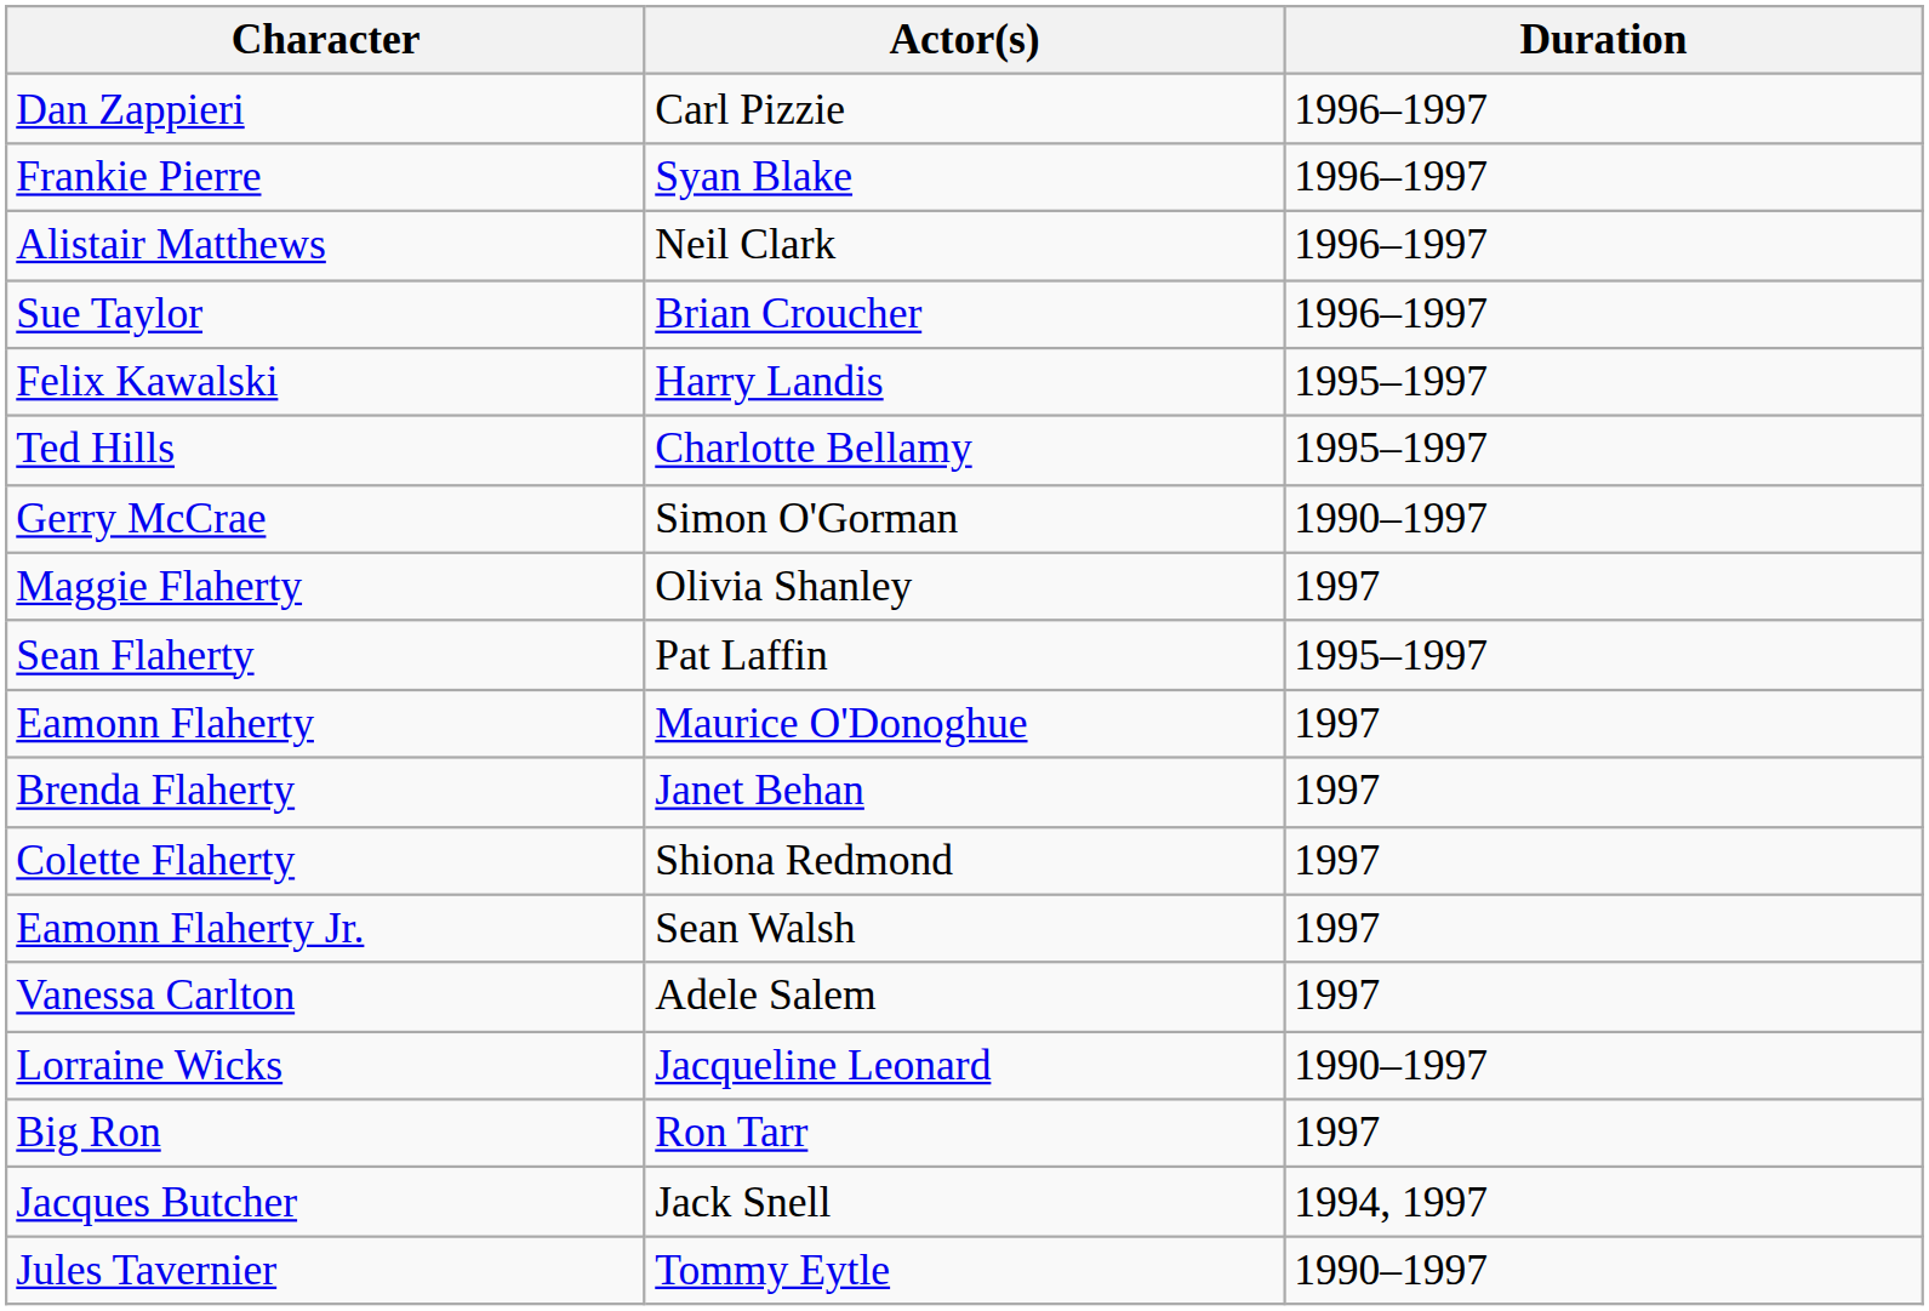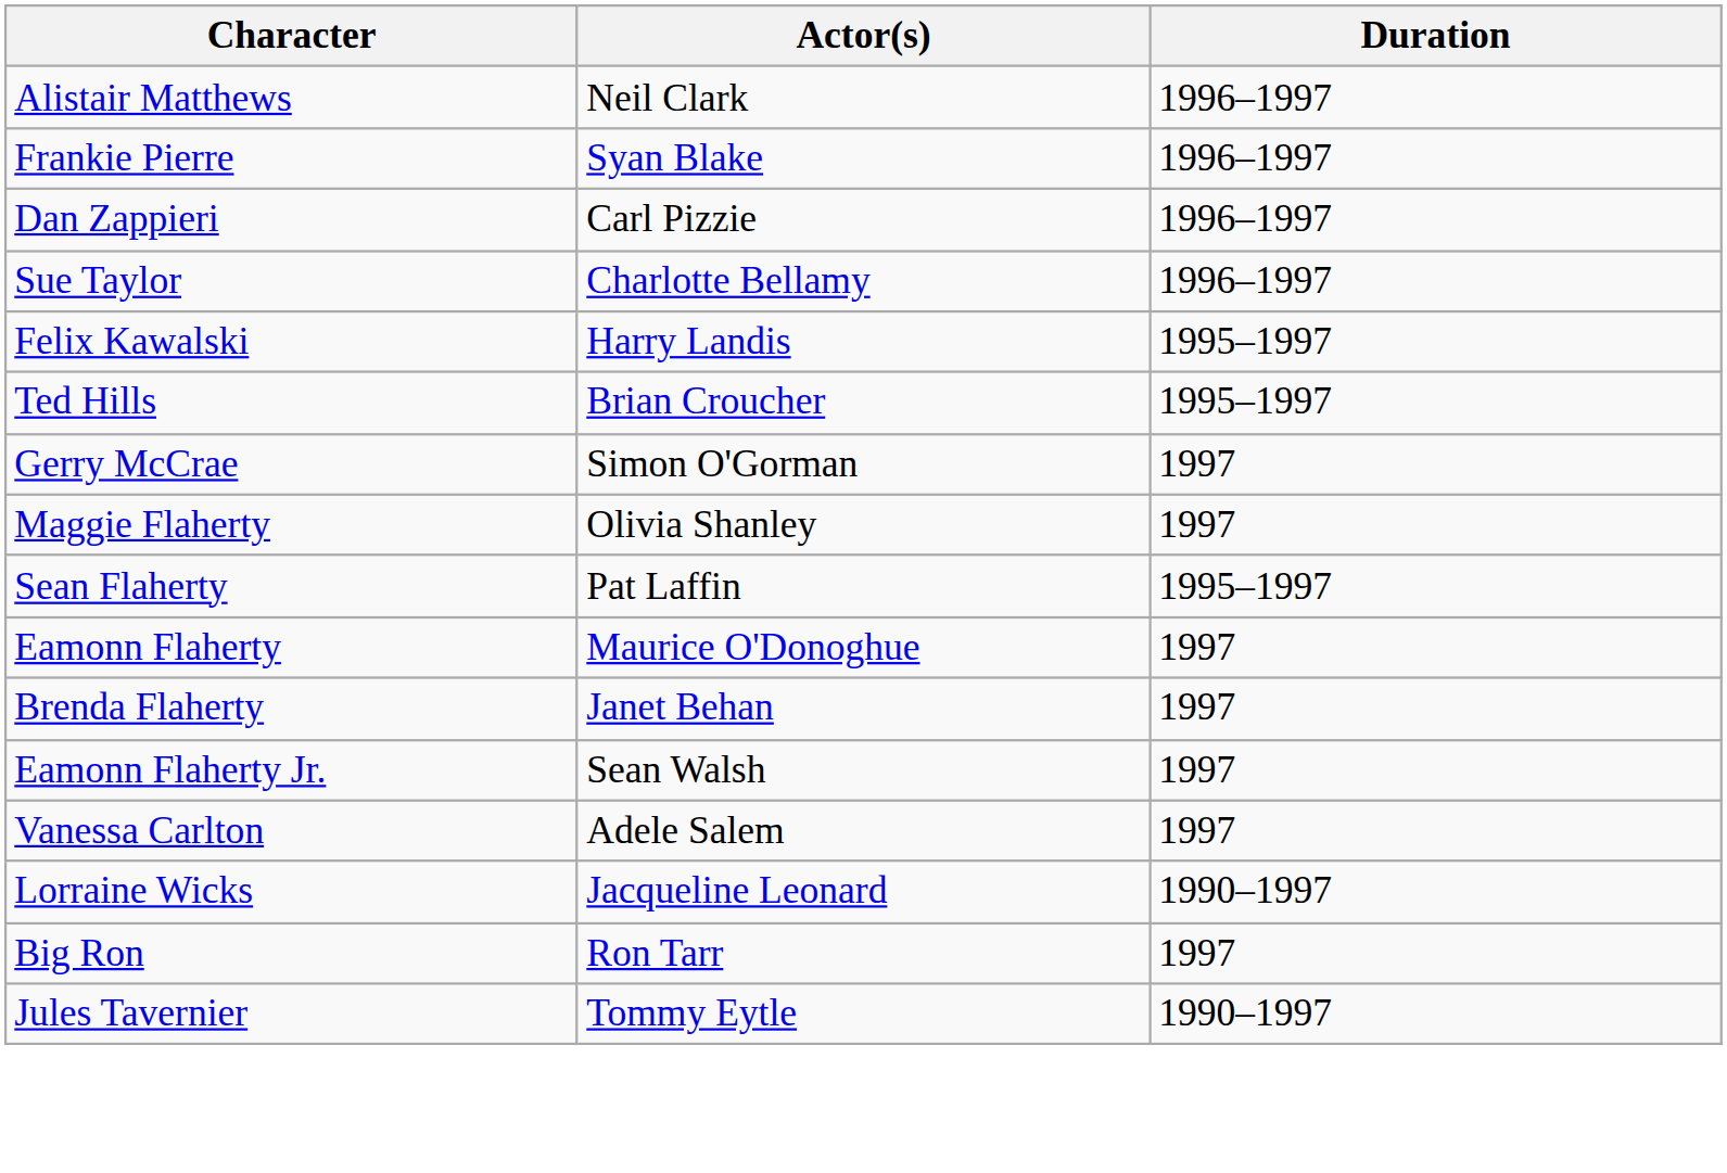rows swapped: Dan Zappieri <-> Alistair Matthews
Sue Taylor | Actor(s): Brian Croucher -> Charlotte Bellamy
Ted Hills | Actor(s): Charlotte Bellamy -> Brian Croucher
Gerry McCrae | Duration: 1990–1997 -> 1997
- row: Colette Flaherty | Shiona Redmond | 1997
- row: Jacques Butcher | Jack Snell | 1994, 1997
